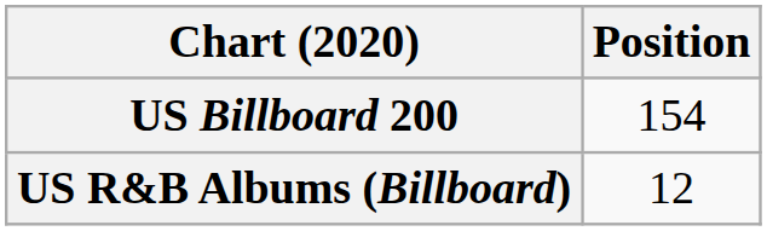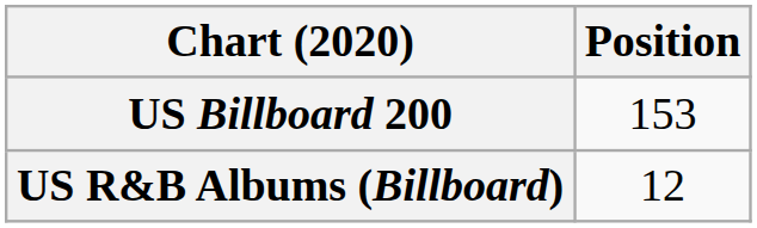US Billboard 200 | Position: 154 -> 153
